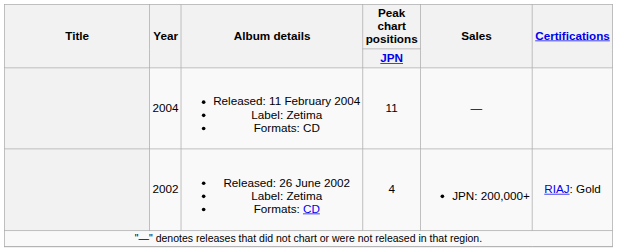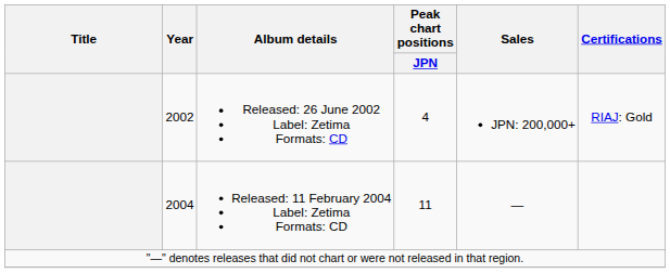rows swapped: Released: 26 June 2002 Label: Zetima Formats: CD <-> Released: 11 February 2004 Label: Zetima Formats: CD
